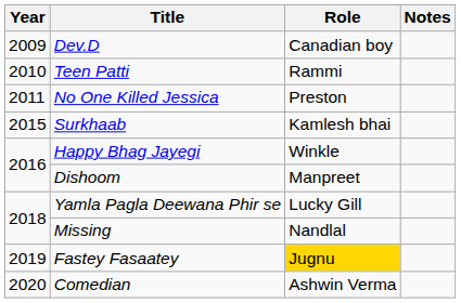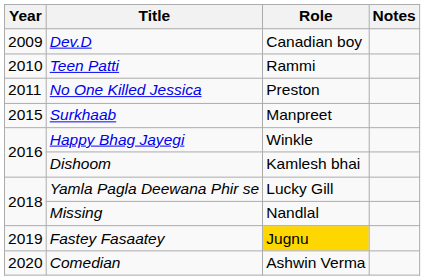Surkhaab | Role: Kamlesh bhai -> Manpreet
Dishoom | Role: Manpreet -> Kamlesh bhai
